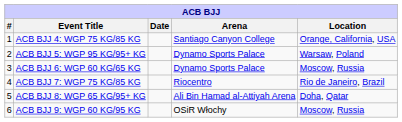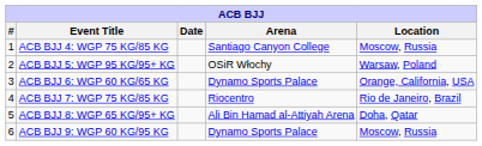ACB BJJ 4: WGP 75 KG/85 KG | Location: Orange, California, USA -> Moscow, Russia
ACB BJJ 5: WGP 95 KG/95+ KG | Arena: Dynamo Sports Palace -> OSiR Włochy
ACB BJJ 6: WGP 60 KG/65 KG | Location: Moscow, Russia -> Orange, California, USA
ACB BJJ 9: WGP 60 KG/95 KG | Arena: OSiR Włochy -> Dynamo Sports Palace
